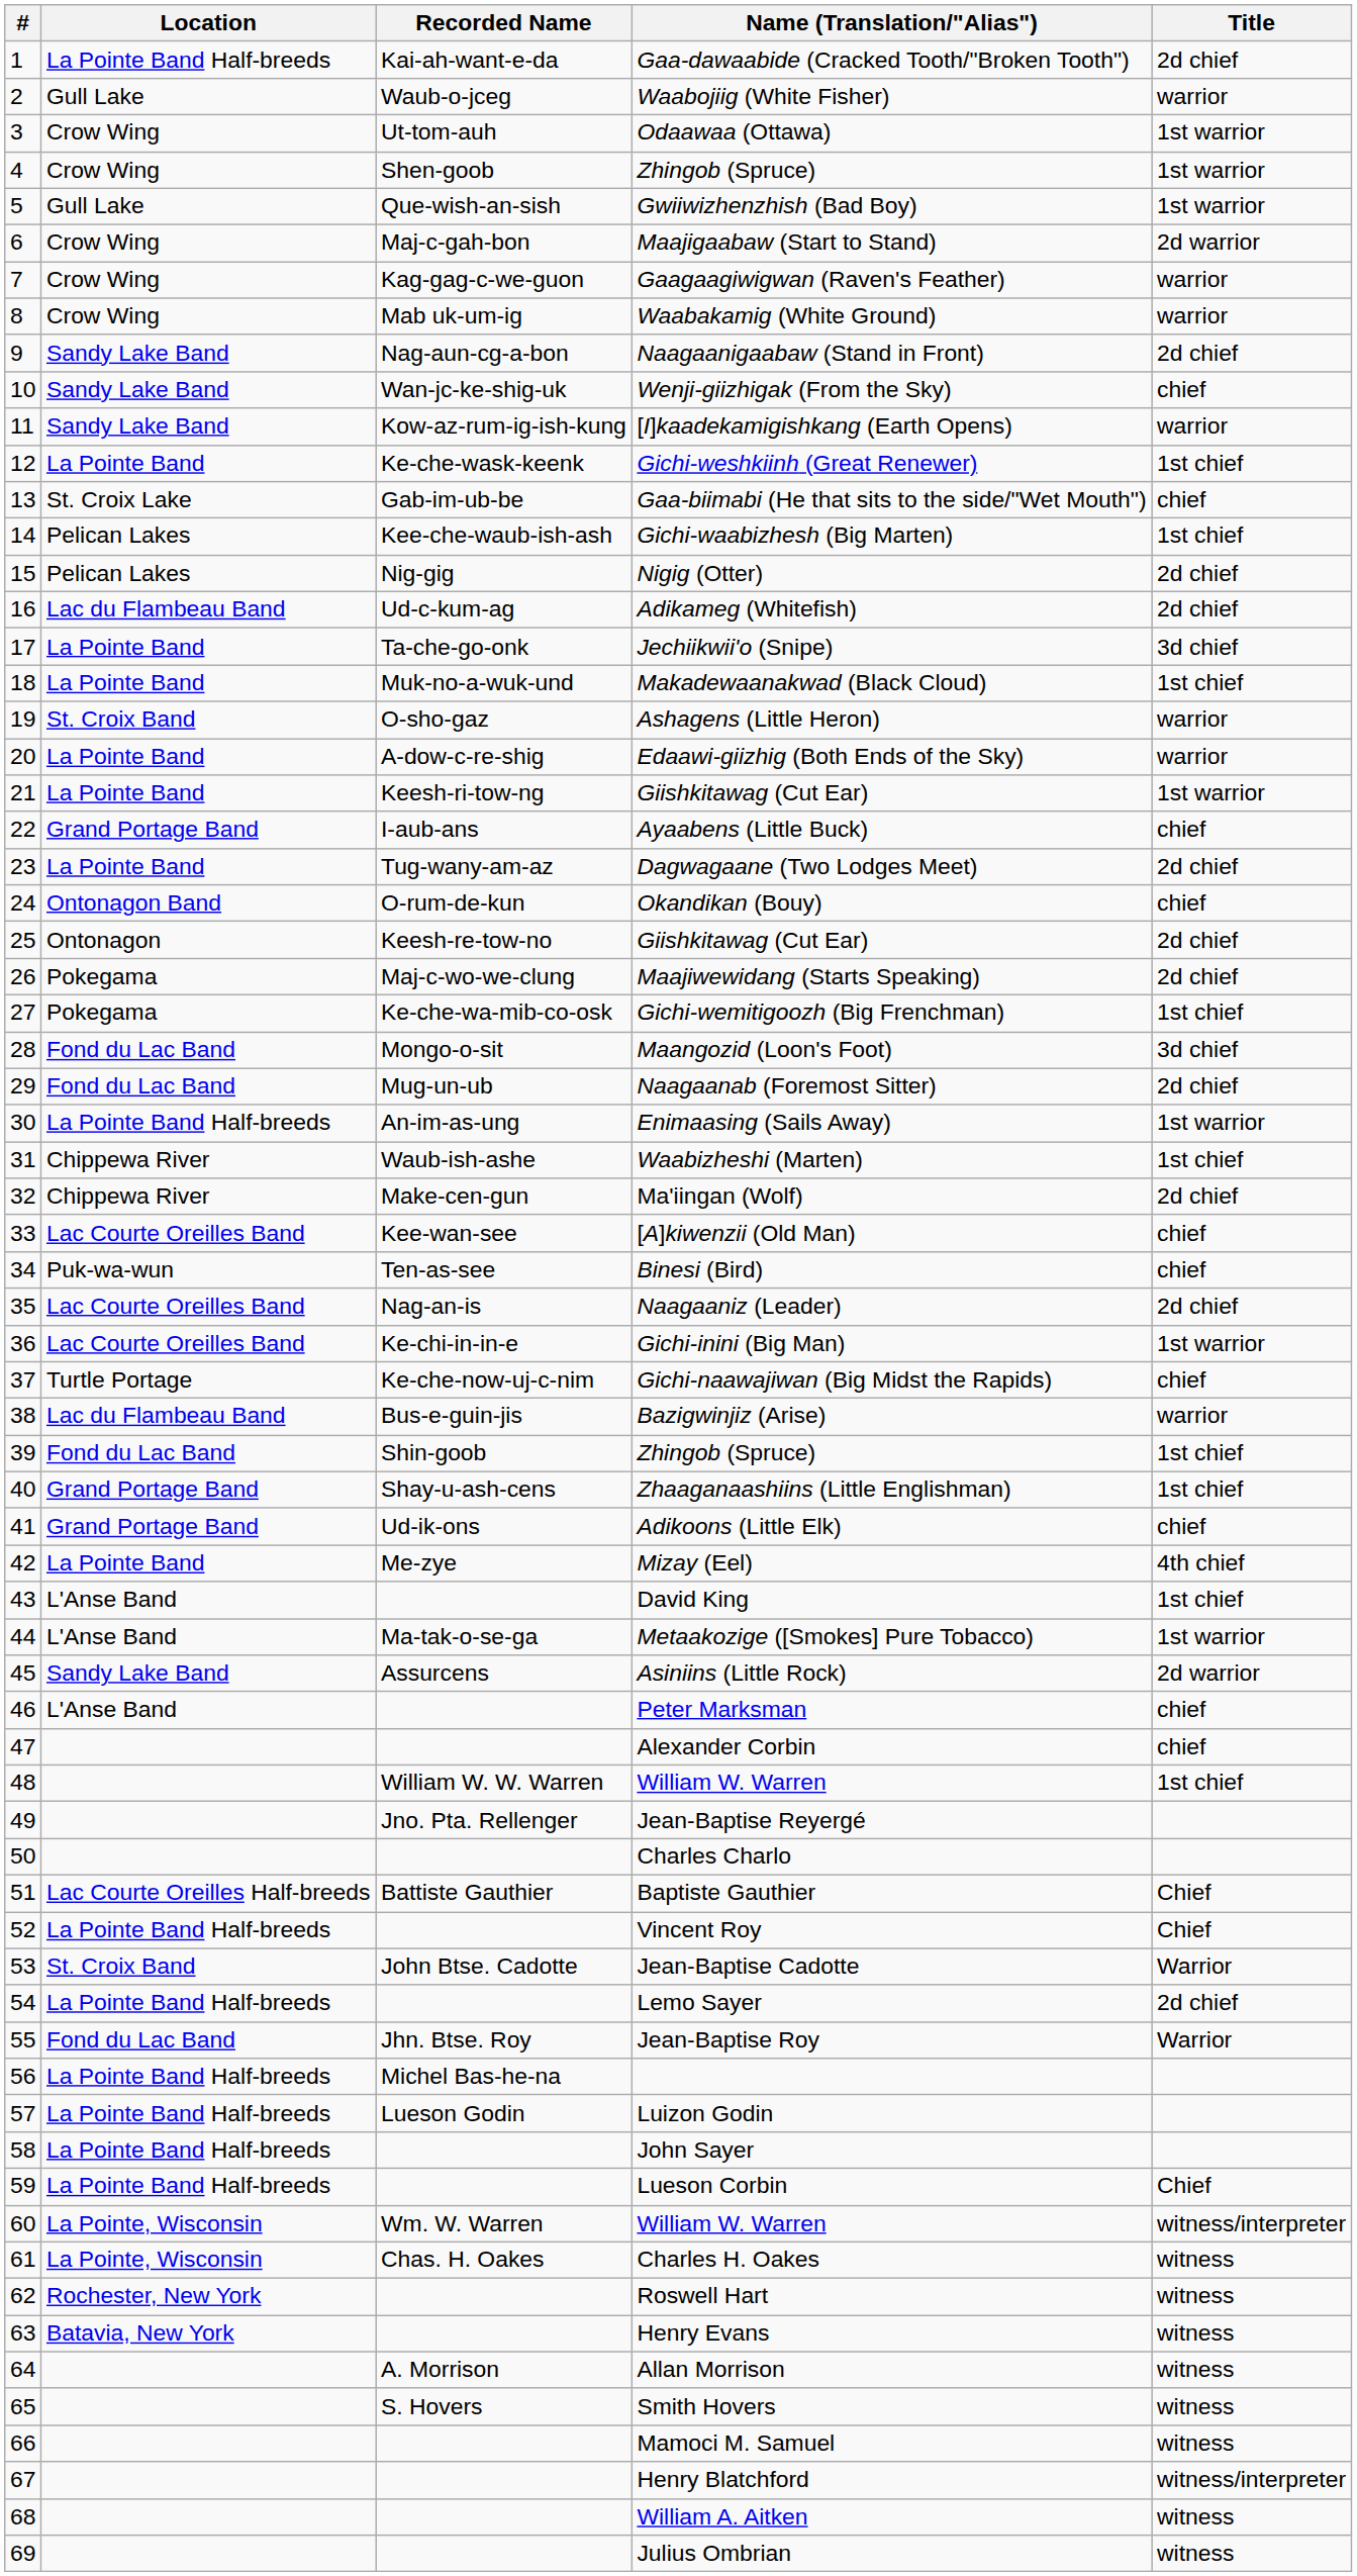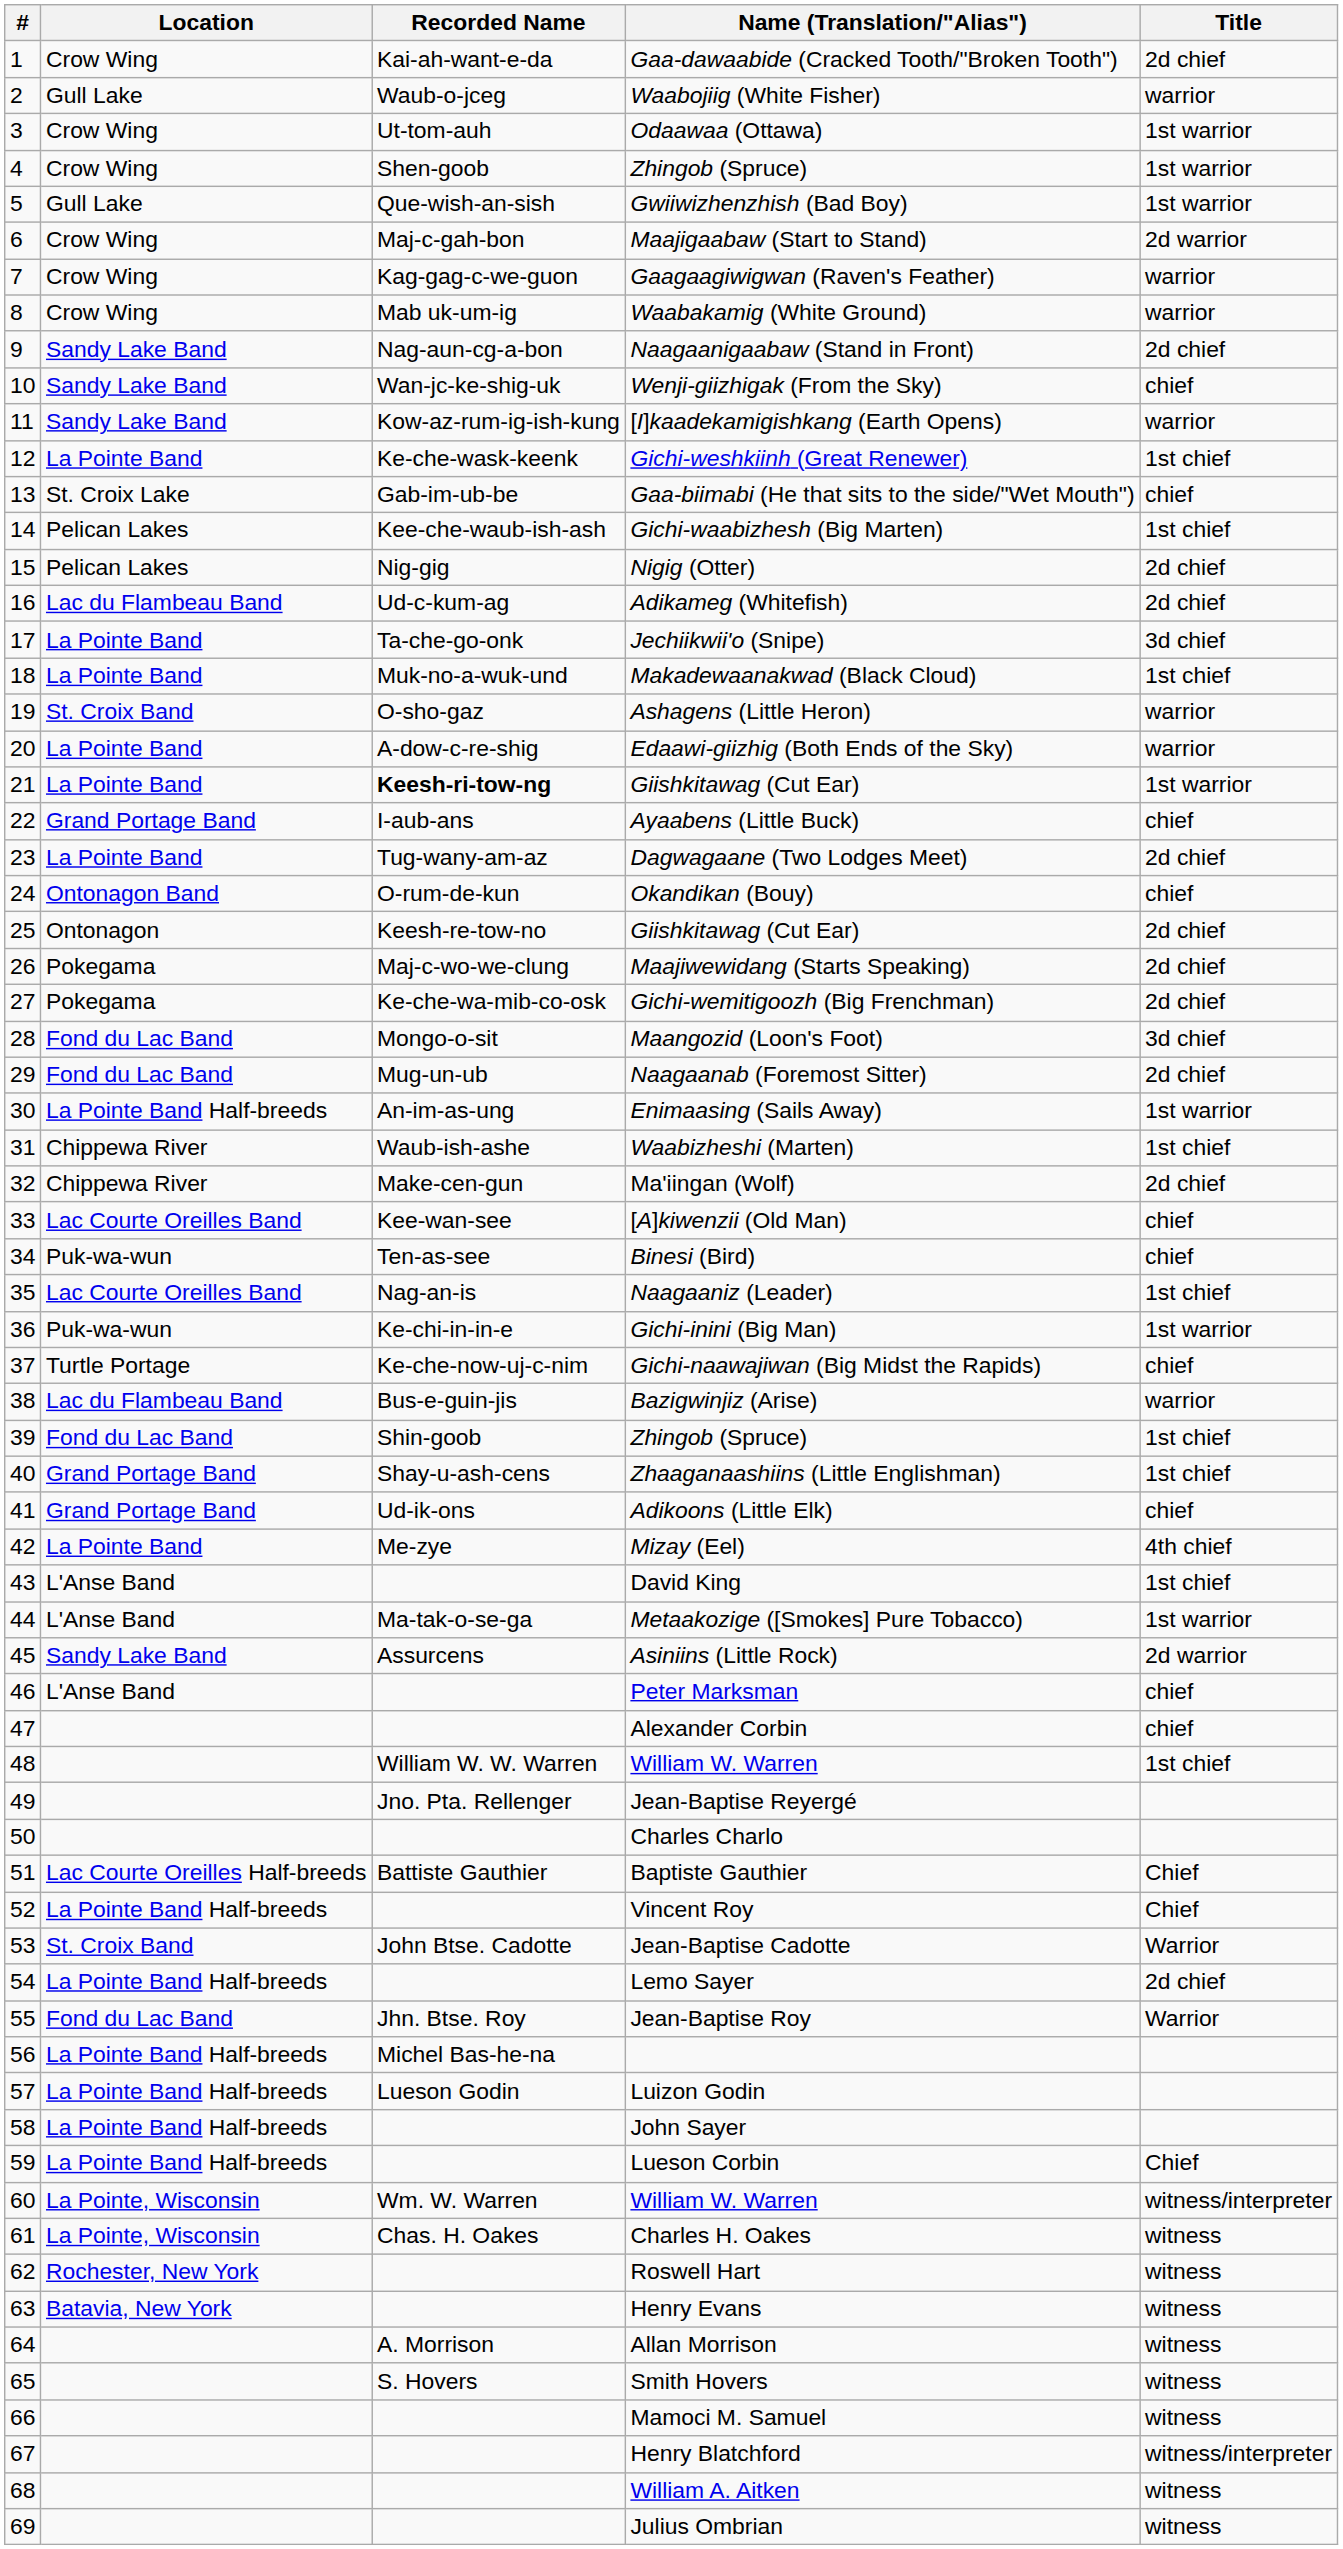Gaa-dawaabide (Cracked Tooth/"Broken Tooth") | Location: La Pointe Band Half-breeds -> Crow Wing
21 / Giishkitawag (Cut Ear) | Recorded Name: normal -> bold
Gichi-wemitigoozh (Big Frenchman) | Title: 1st chief -> 2d chief
Naagaaniz (Leader) | Title: 2d chief -> 1st chief
Gichi-inini (Big Man) | Location: Lac Courte Oreilles Band -> Puk-wa-wun
